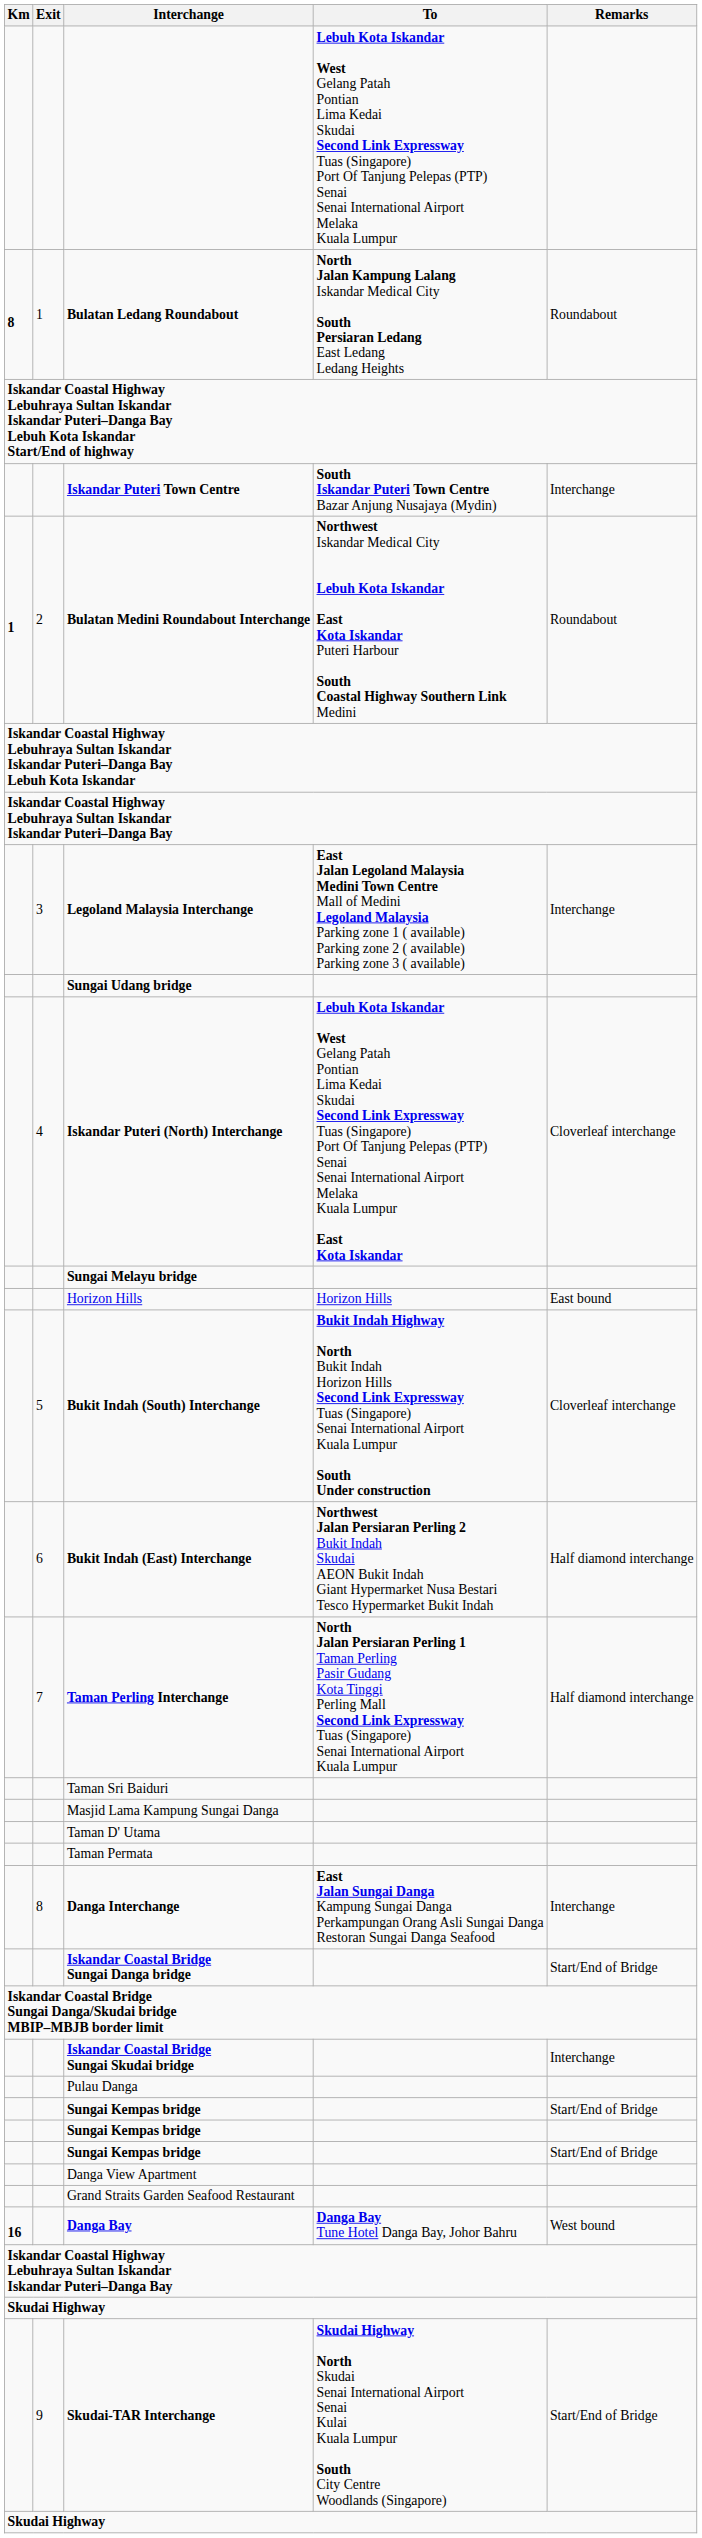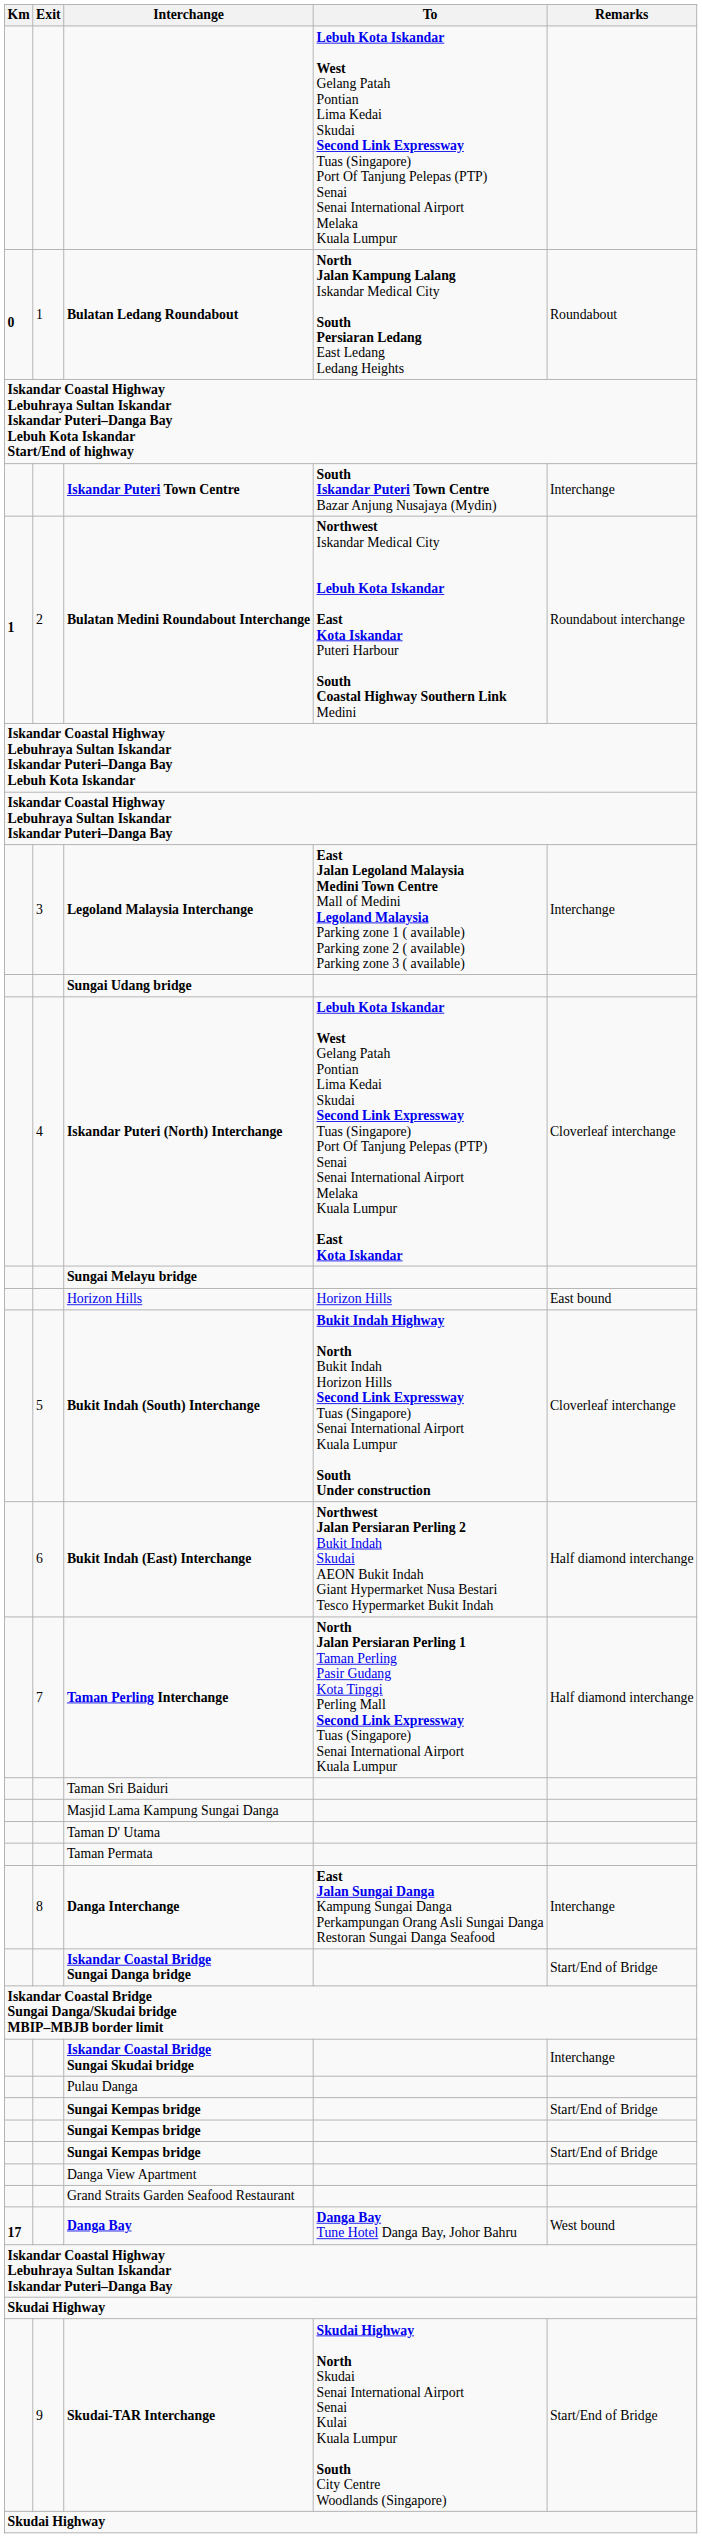Bulatan Ledang Roundabout | Km: 8 -> 0
Bulatan Medini Roundabout Interchange | Remarks: Roundabout -> Roundabout interchange
Danga Bay | Km: 16 -> 17
